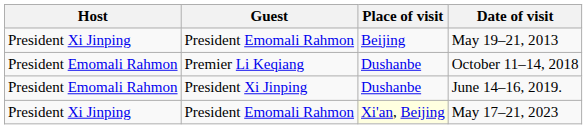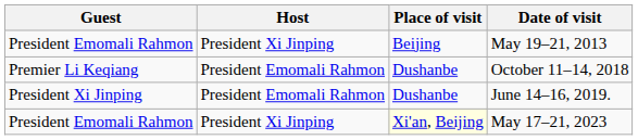columns swapped: Guest <-> Host
